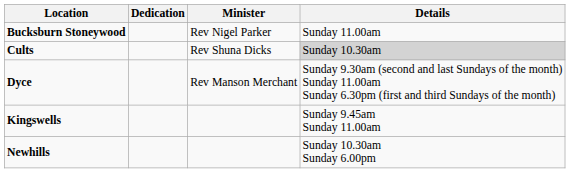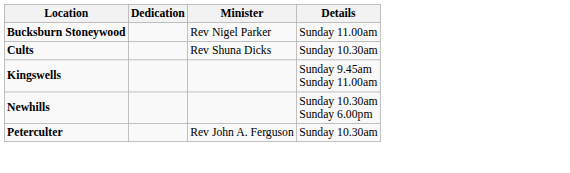Cults | Details: lightgrey background -> no background
- row: Dyce | Rev Manson Merchant | Sunday 9.30am (second and last Sundays of the month) Sunday 11.00am Sunday 6.30pm (first and third Sundays of the month)
+ row: Peterculter | Rev John A. Ferguson | Sunday 10.30am
